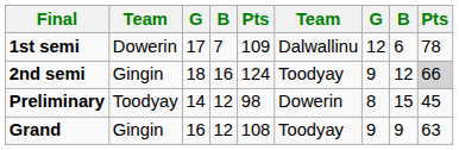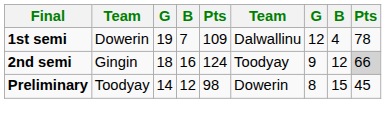1st semi | column 3: 17 -> 19
1st semi | column 8: 6 -> 4
- row: Grand | Gingin | 16 | 12 | 108 | Toodyay | 9 | 9 | 63
